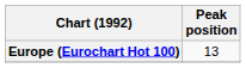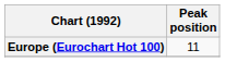Europe (Eurochart Hot 100) | Peak position: 13 -> 11
